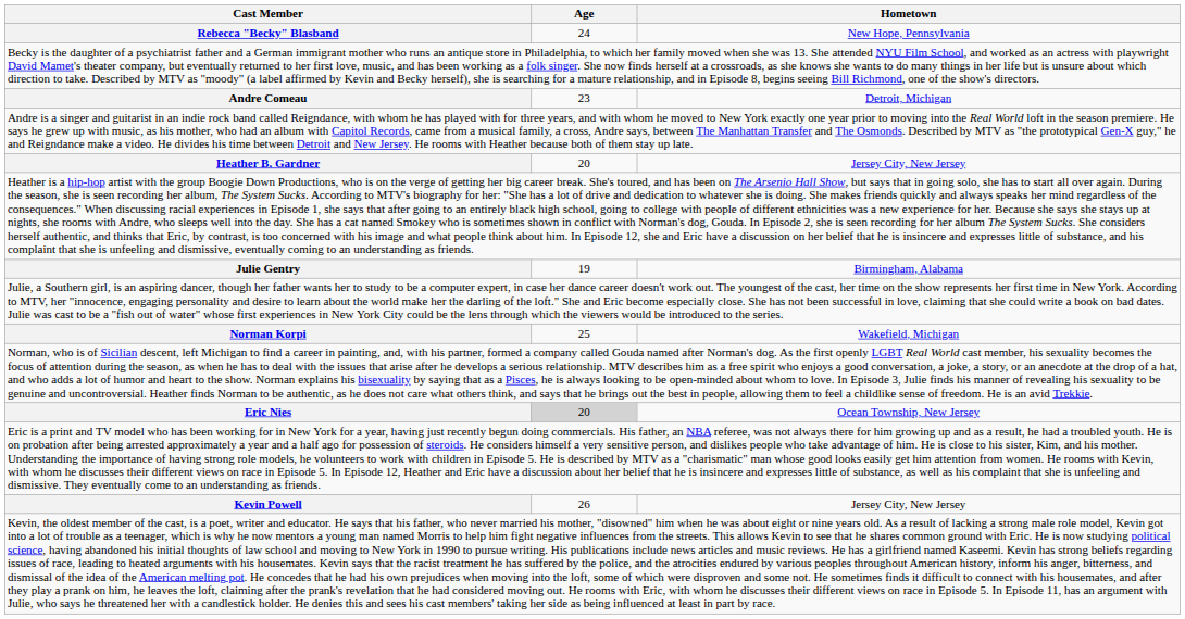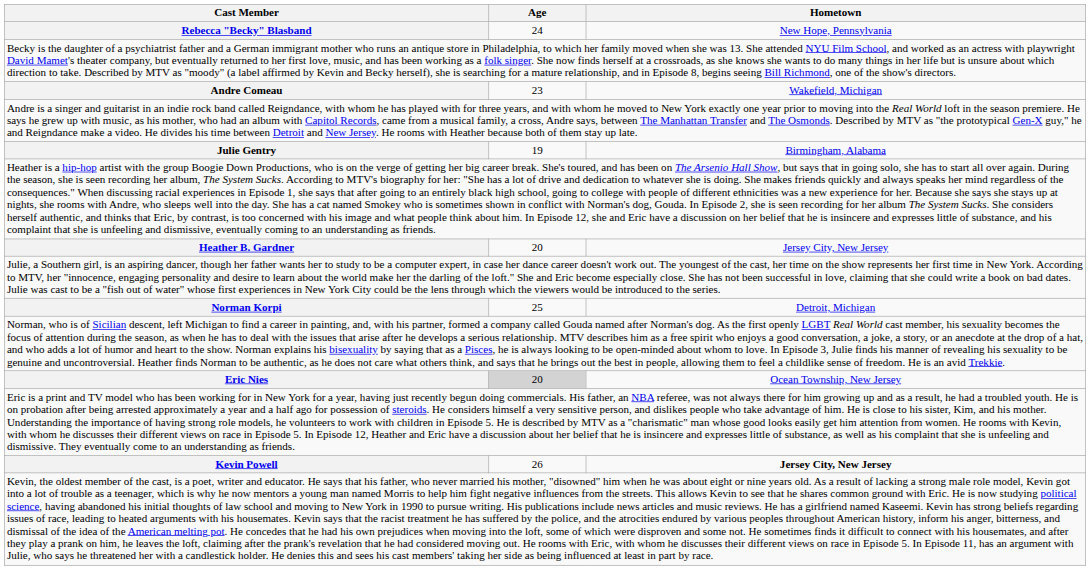Andre Comeau | Hometown: Detroit, Michigan -> Wakefield, Michigan
rows swapped: Heather B. Gardner <-> Julie Gentry
Norman Korpi | Hometown: Wakefield, Michigan -> Detroit, Michigan
Kevin Powell | Hometown: normal -> bold
